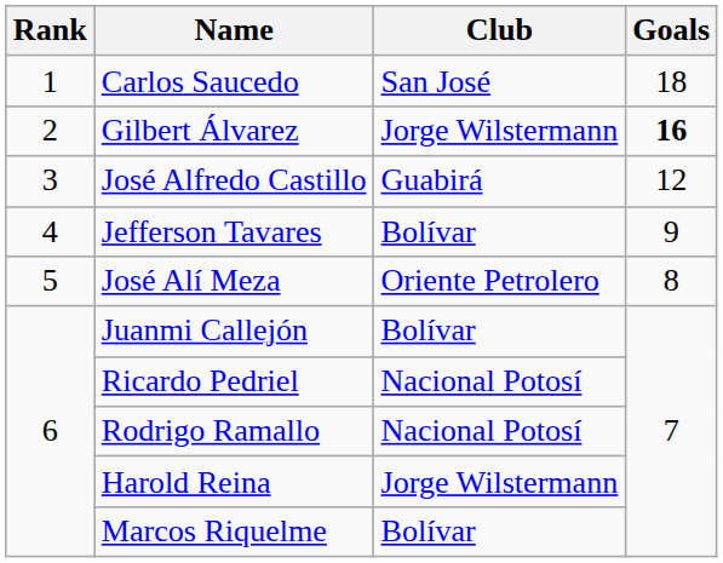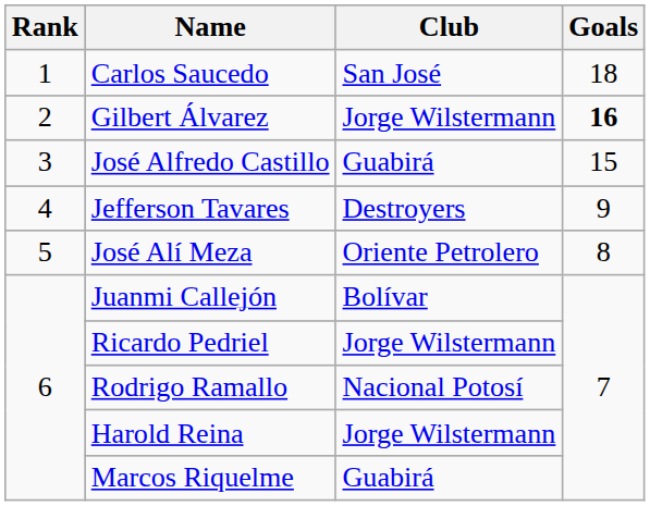José Alfredo Castillo | Goals: 12 -> 15
Jefferson Tavares | Club: Bolívar -> Destroyers
Ricardo Pedriel | Club: Nacional Potosí -> Jorge Wilstermann
Marcos Riquelme | Club: Bolívar -> Guabirá
